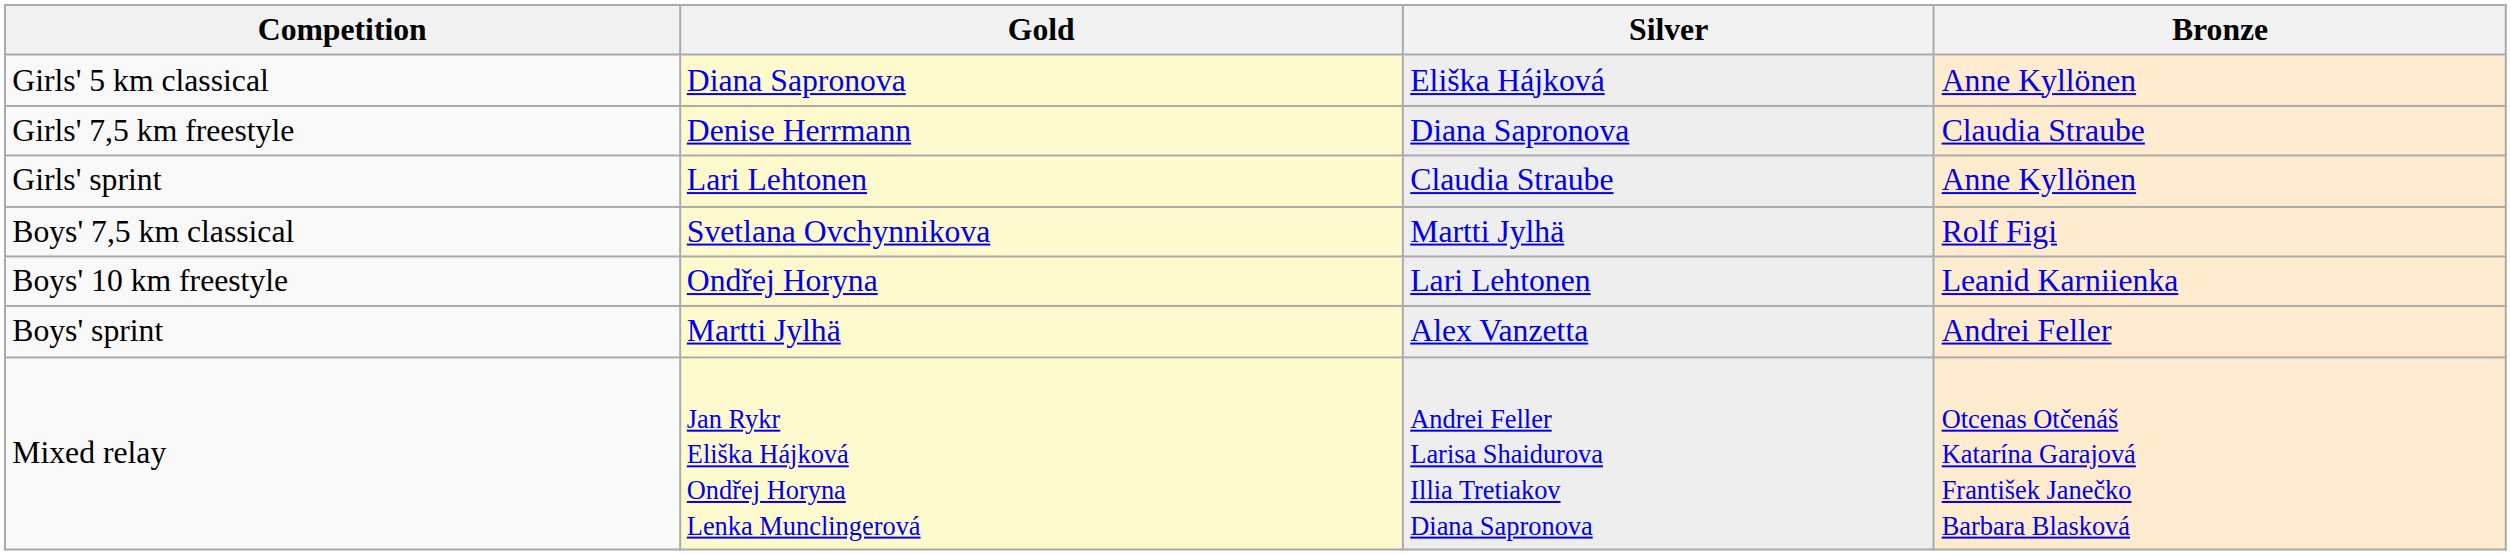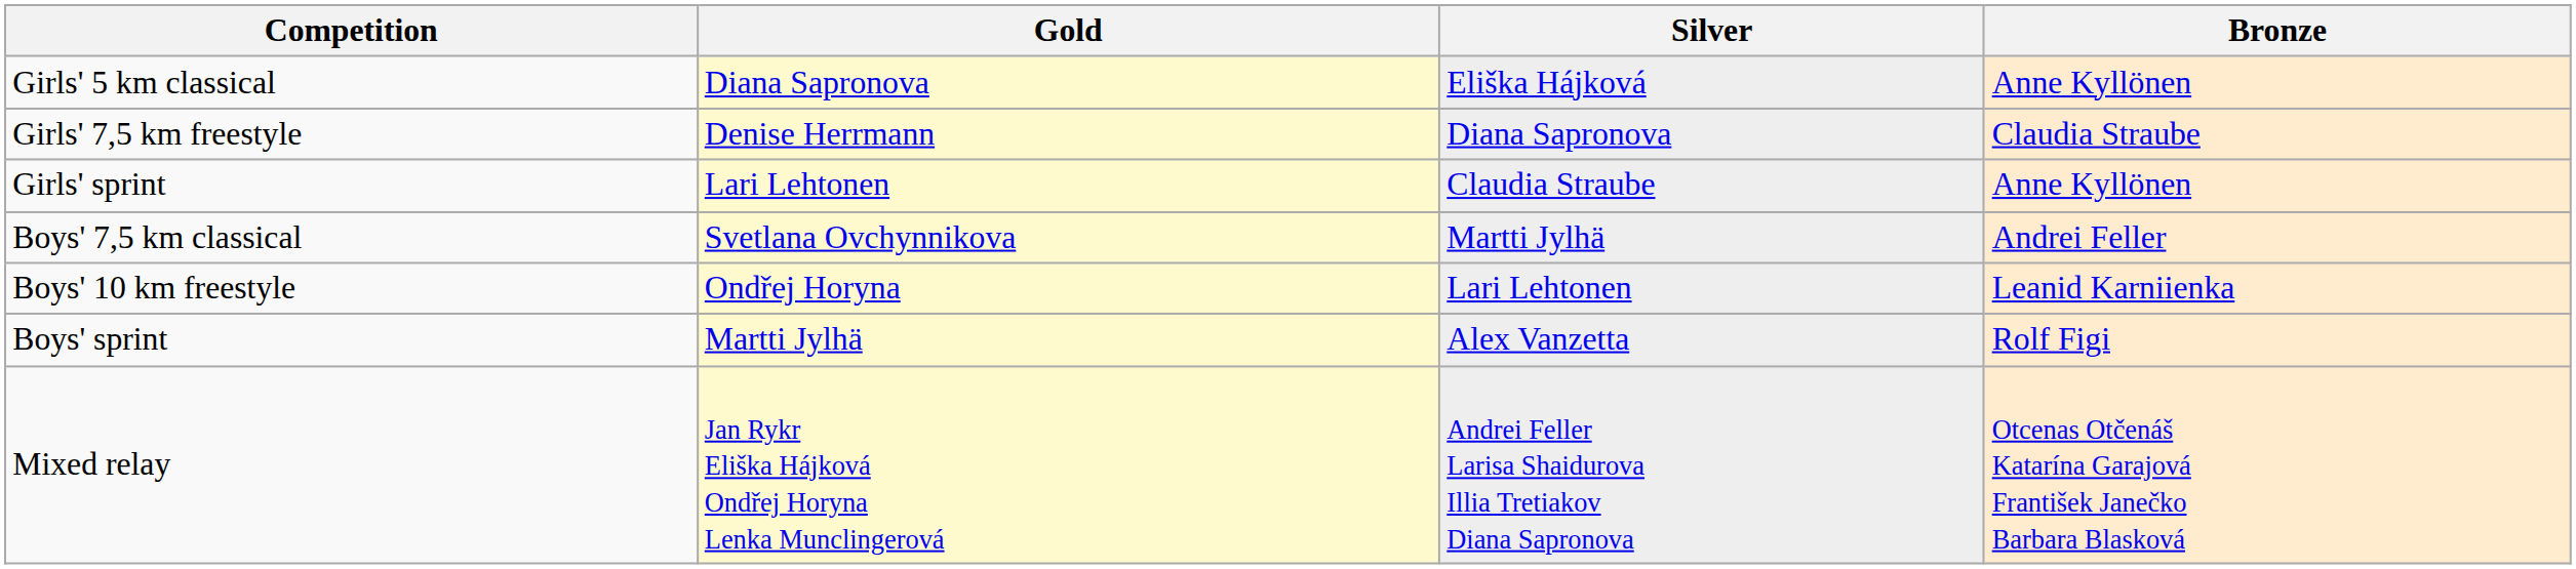Boys' 7,5 km classical | Bronze: Rolf Figi -> Andrei Feller
Boys' sprint | Bronze: Andrei Feller -> Rolf Figi
